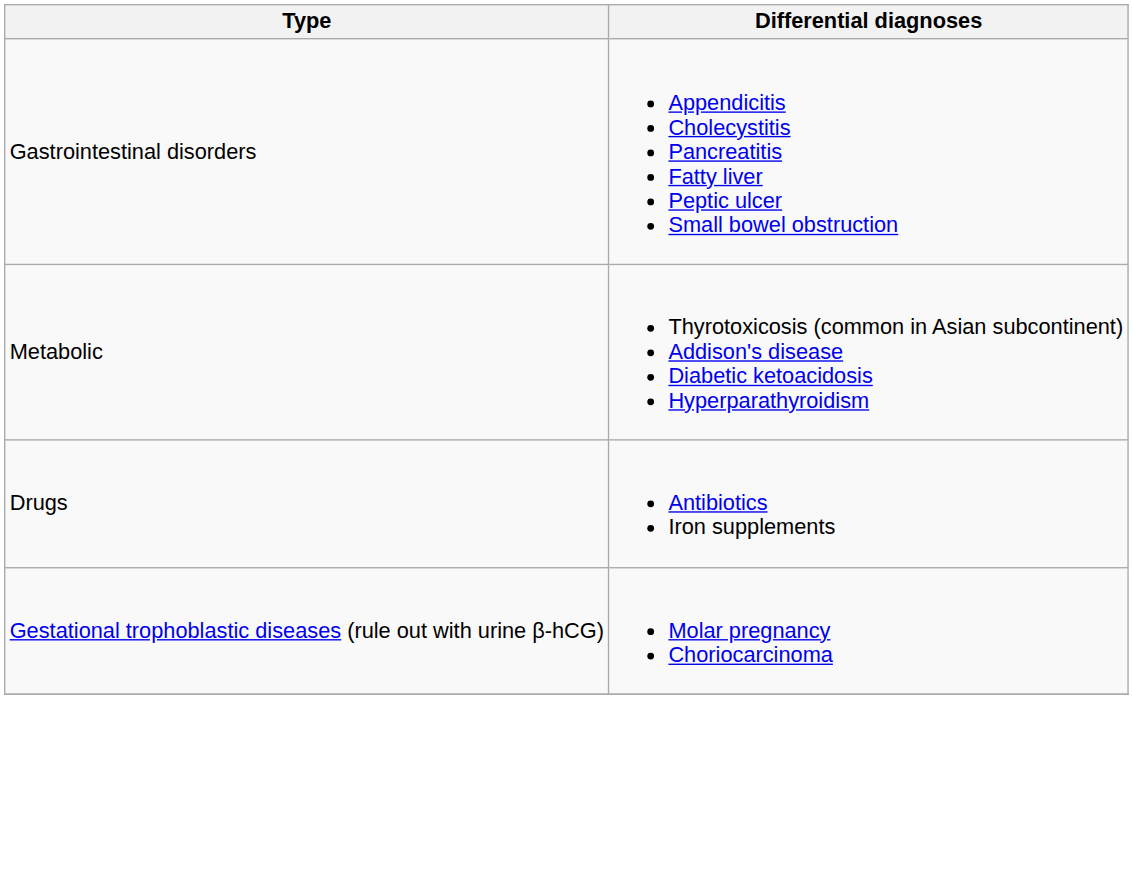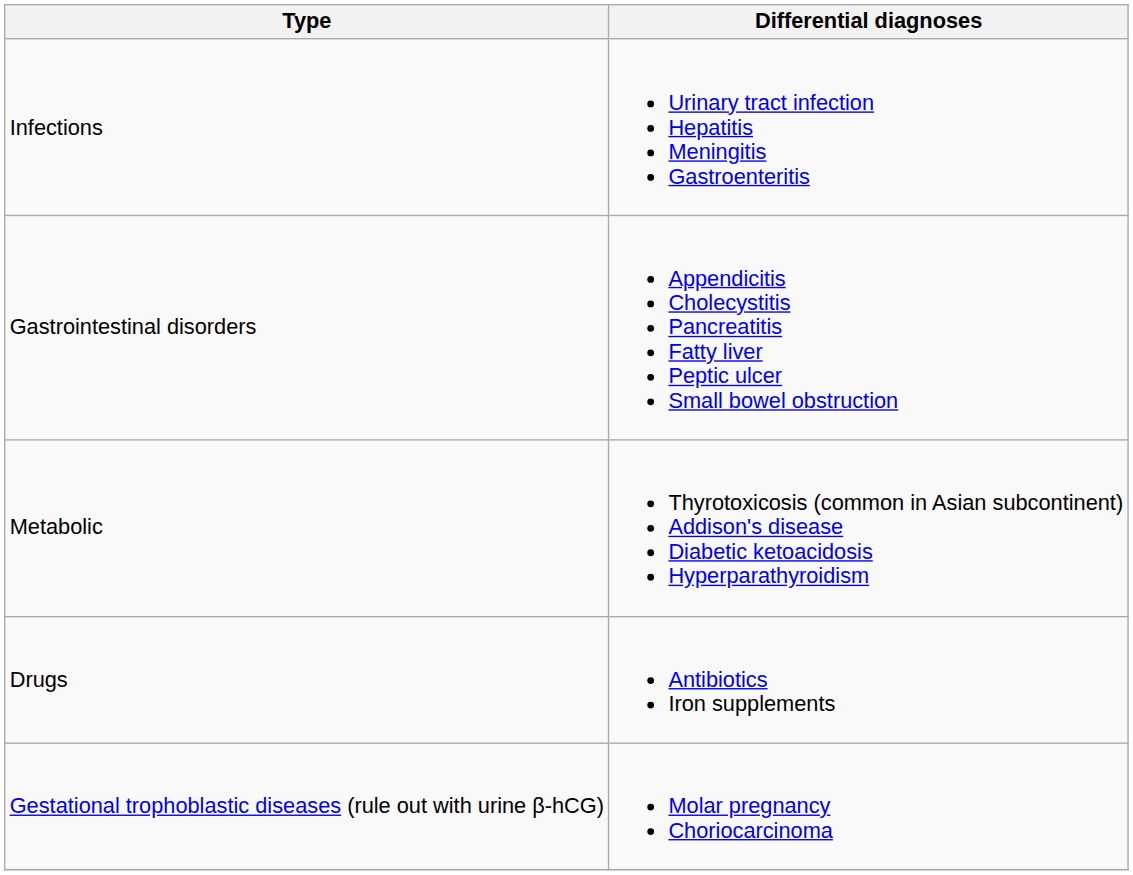+ row: Infections | Urinary tract infection Hepatitis Meningitis Gastroenteritis
